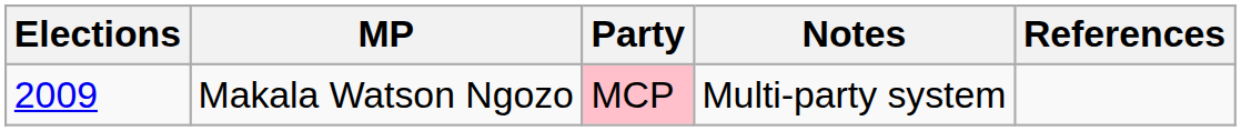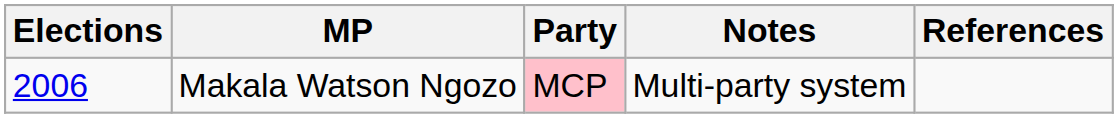Makala Watson Ngozo | Elections: 2009 -> 2006
